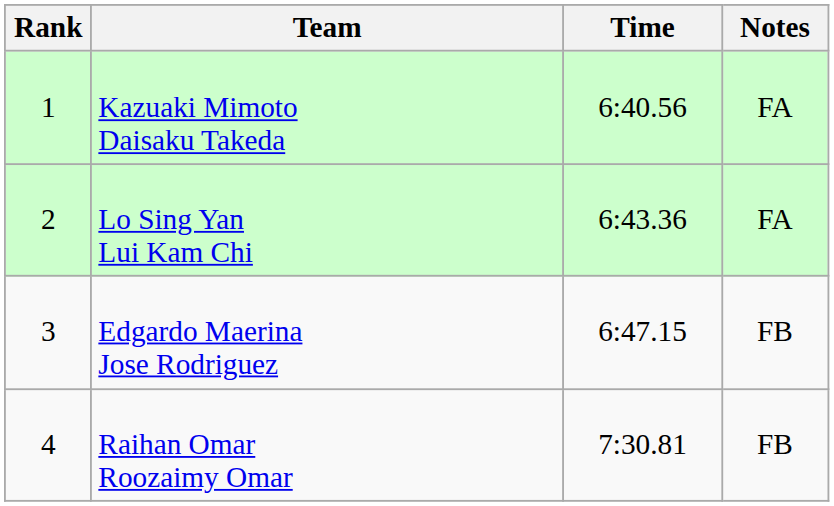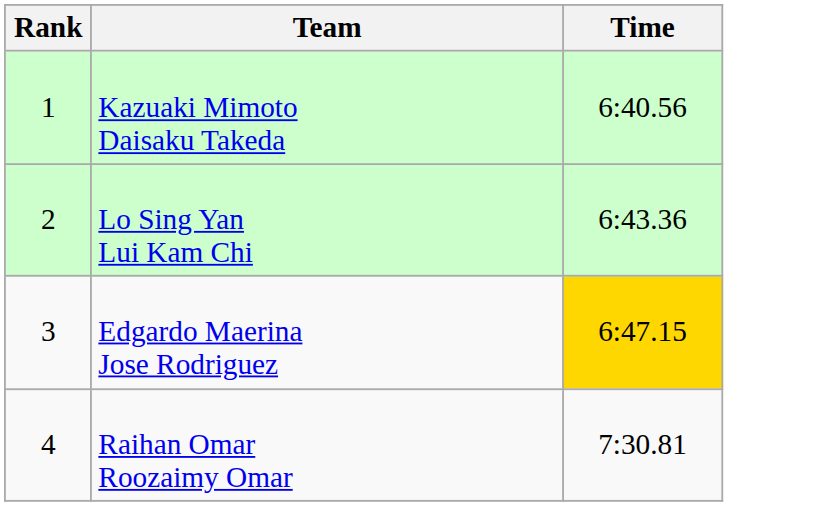- column: Notes | FA | FA | FB | FB
Edgardo Maerina Jose Rodriguez | Time: no background -> gold background
